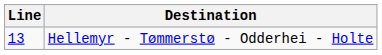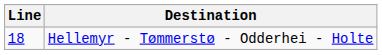Hellemyr - Tømmerstø - Odderhei - Holte | Line: 13 -> 18
